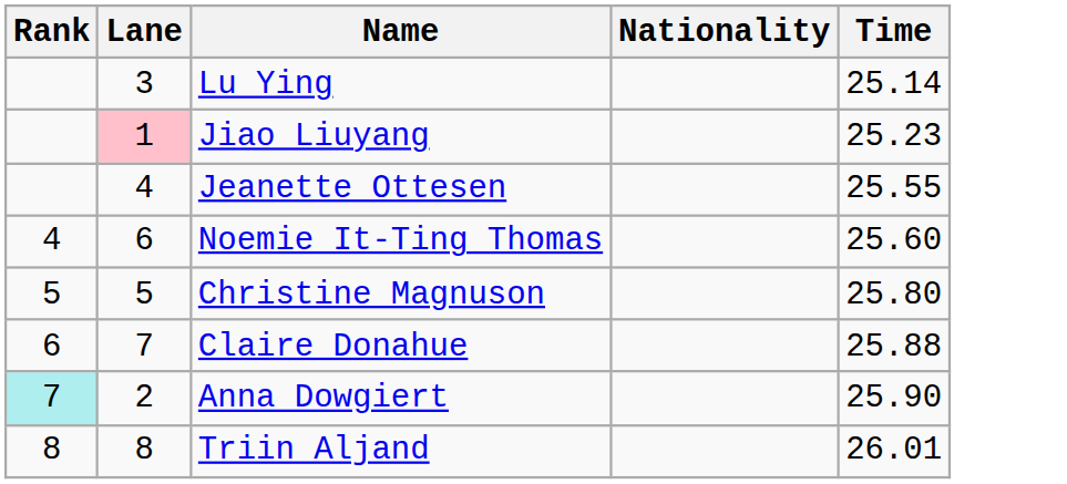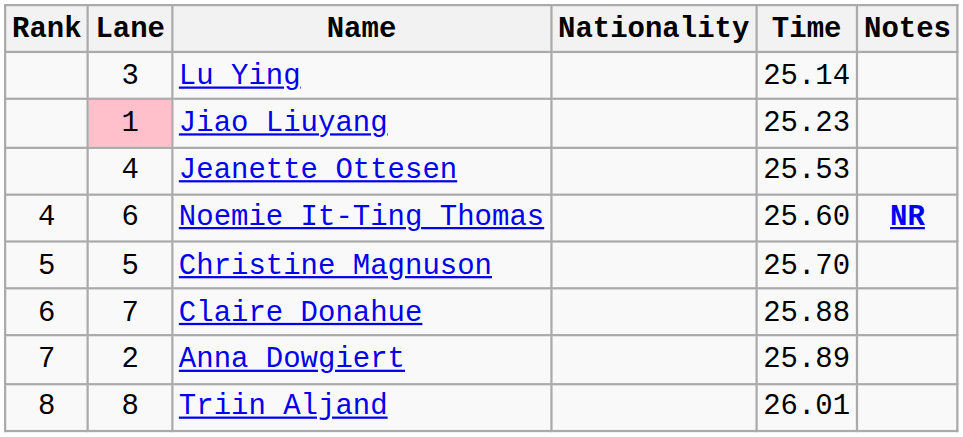+ column: Notes | NR
Jeanette Ottesen | Time: 25.55 -> 25.53
Christine Magnuson | Time: 25.80 -> 25.70
Anna Dowgiert | Rank: paleturquoise background -> no background
Anna Dowgiert | Time: 25.90 -> 25.89
